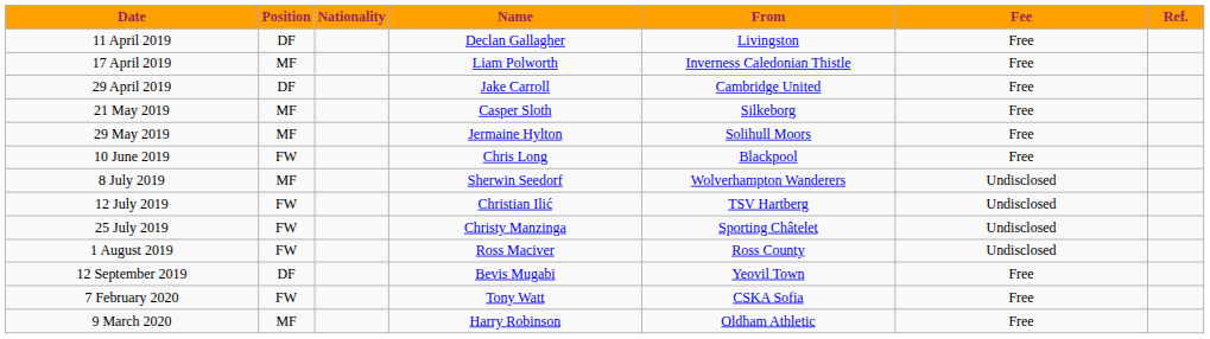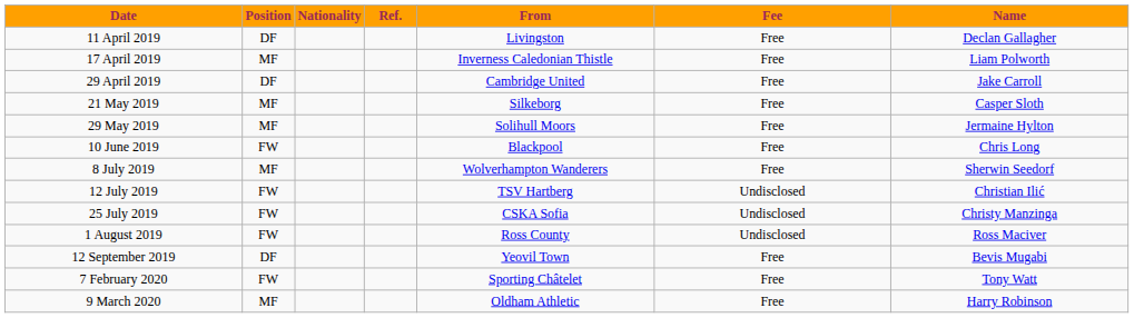columns swapped: Name <-> Ref.
8 July 2019 | Fee: Undisclosed -> Free
25 July 2019 | From: Sporting Châtelet -> CSKA Sofia
7 February 2020 | From: CSKA Sofia -> Sporting Châtelet
